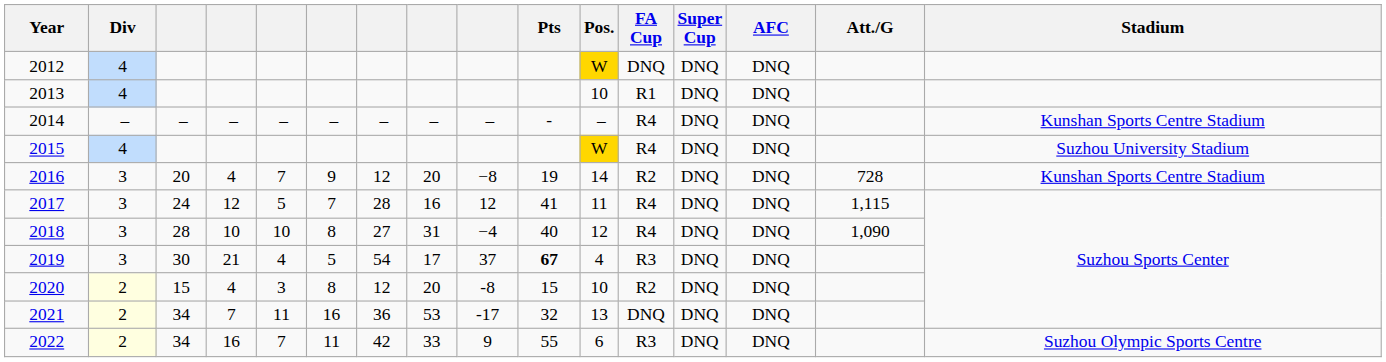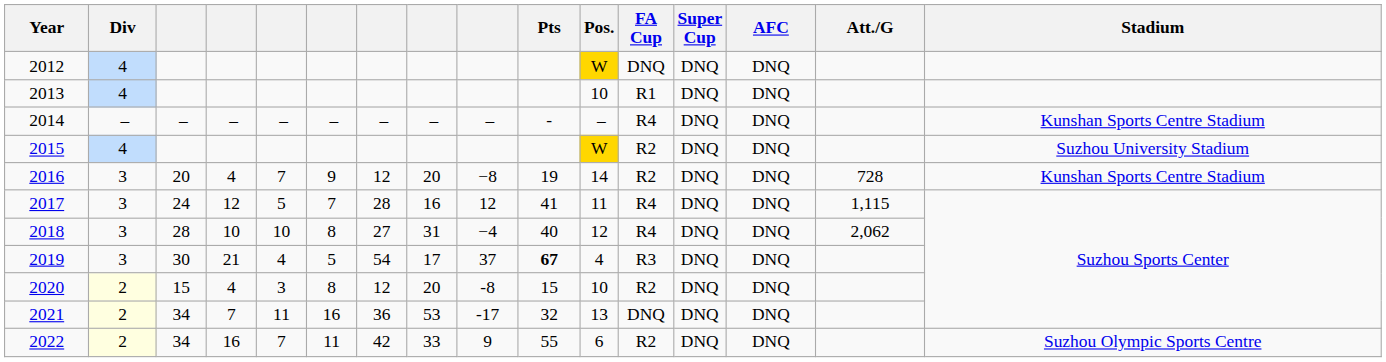2015 | FA Cup: R4 -> R2
2018 | Att./G: 1,090 -> 2,062
2022 | FA Cup: R3 -> R2
